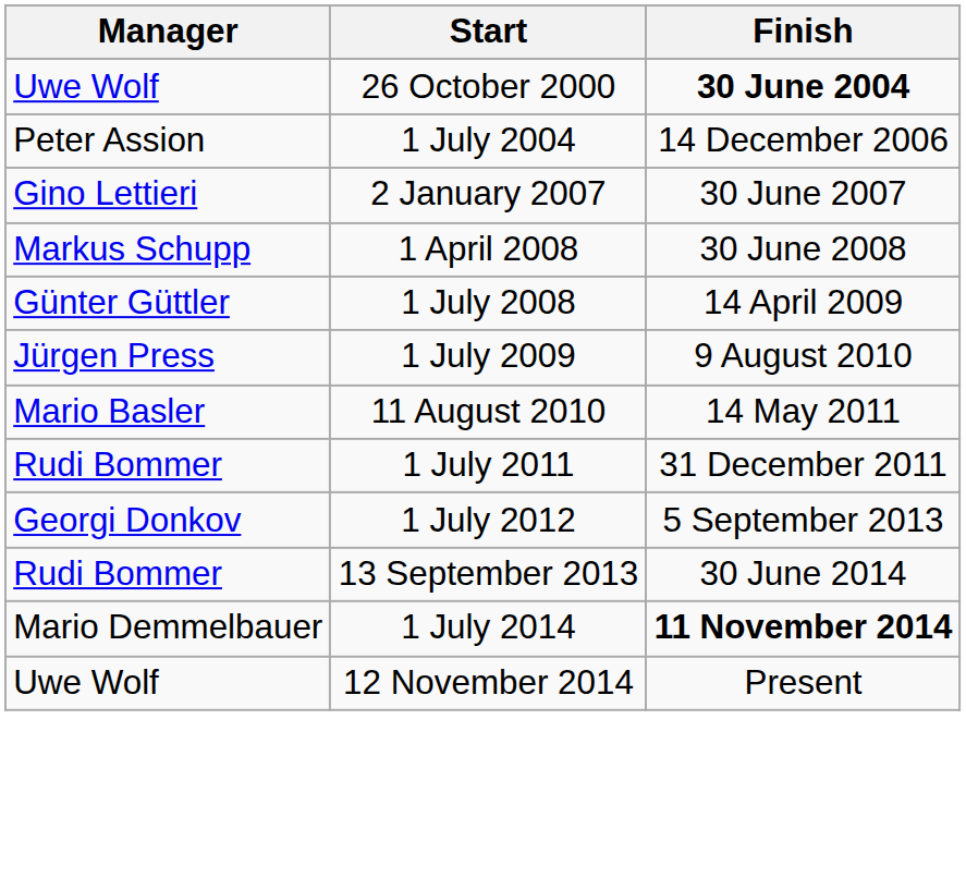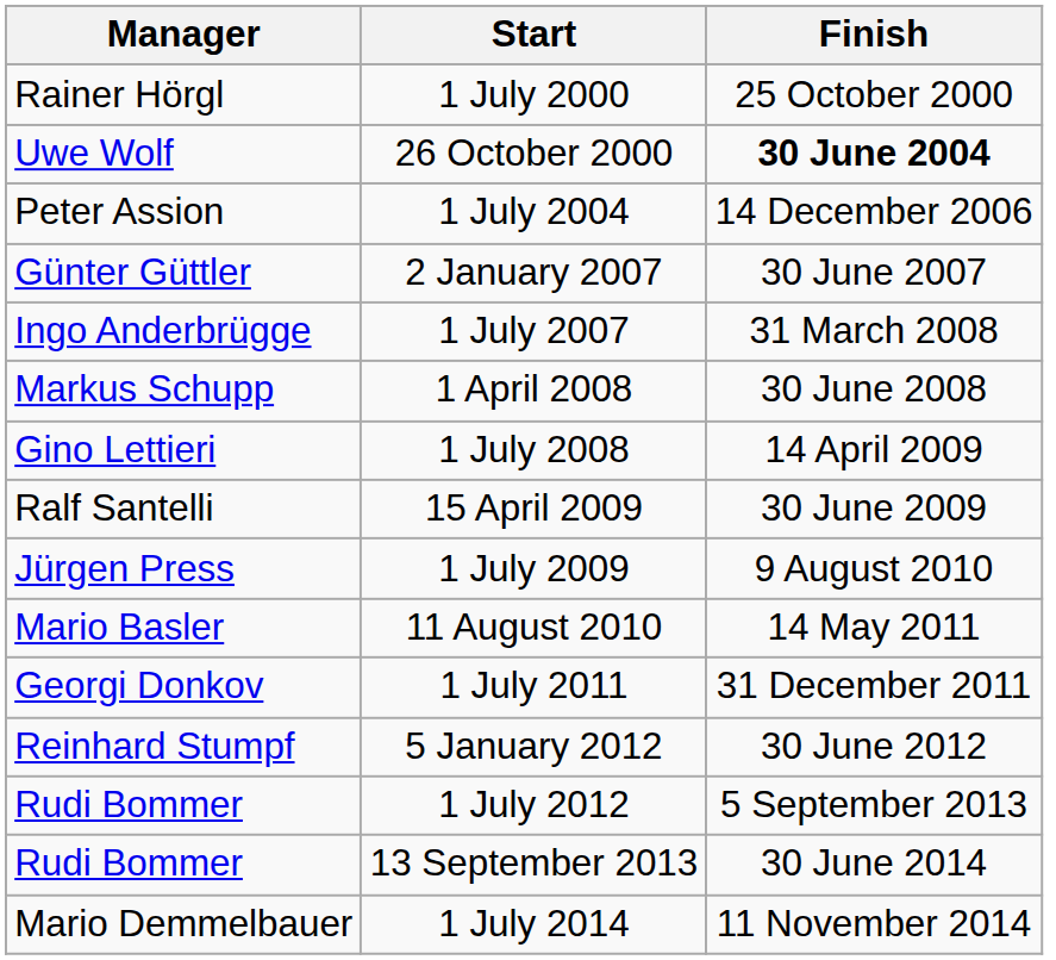+ row: Rainer Hörgl | 1 July 2000 | 25 October 2000
2 January 2007 | Manager: Gino Lettieri -> Günter Güttler
+ row: Ingo Anderbrügge | 1 July 2007 | 31 March 2008
1 July 2008 | Manager: Günter Güttler -> Gino Lettieri
+ row: Ralf Santelli | 15 April 2009 | 30 June 2009
1 July 2011 | Manager: Rudi Bommer -> Georgi Donkov
+ row: Reinhard Stumpf | 5 January 2012 | 30 June 2012
1 July 2012 | Manager: Georgi Donkov -> Rudi Bommer
1 July 2014 | Finish: bold -> normal
- row: Uwe Wolf | 12 November 2014 | Present
